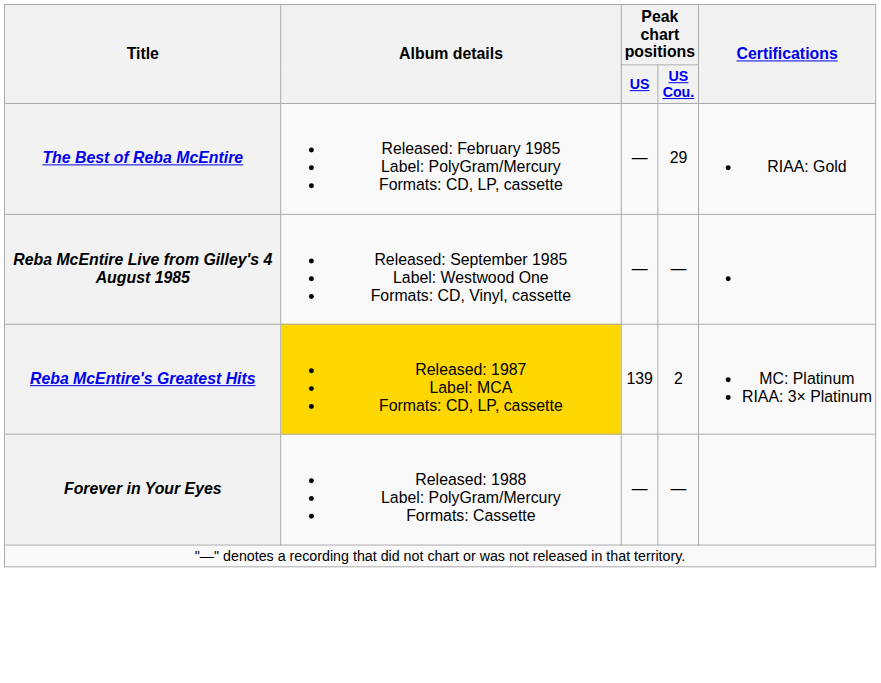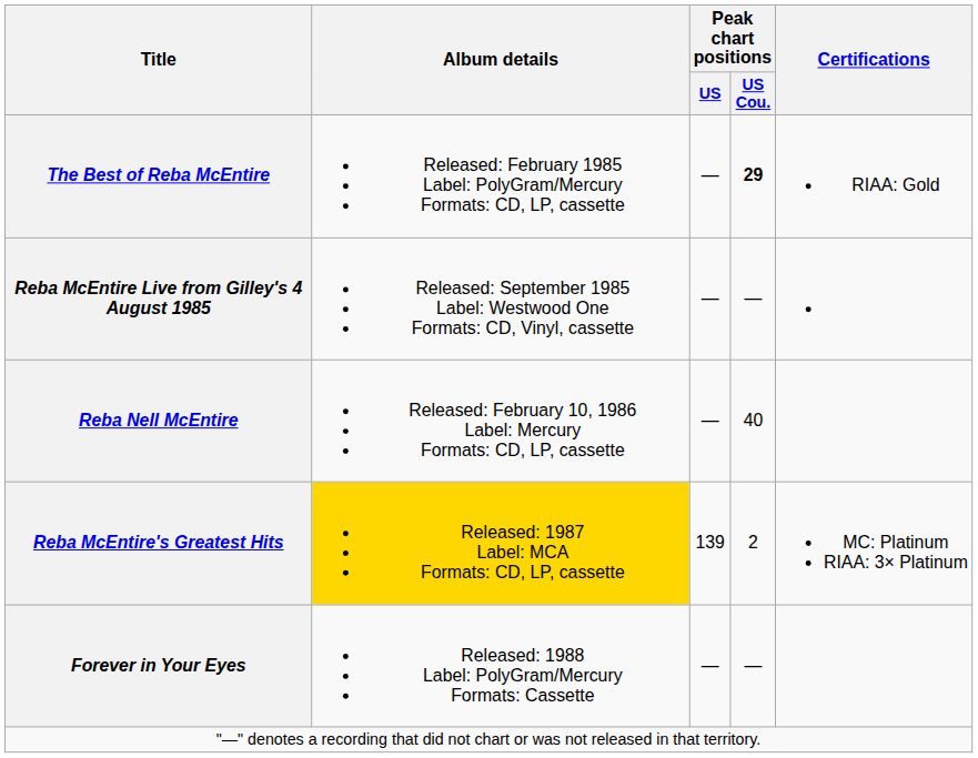The Best of Reba McEntire | Peak chart positions / US Cou.: normal -> bold
+ row: Reba Nell McEntire | Released: February 10, 1986 Label: Mercury Formats: CD, LP, cassette | — | 40
